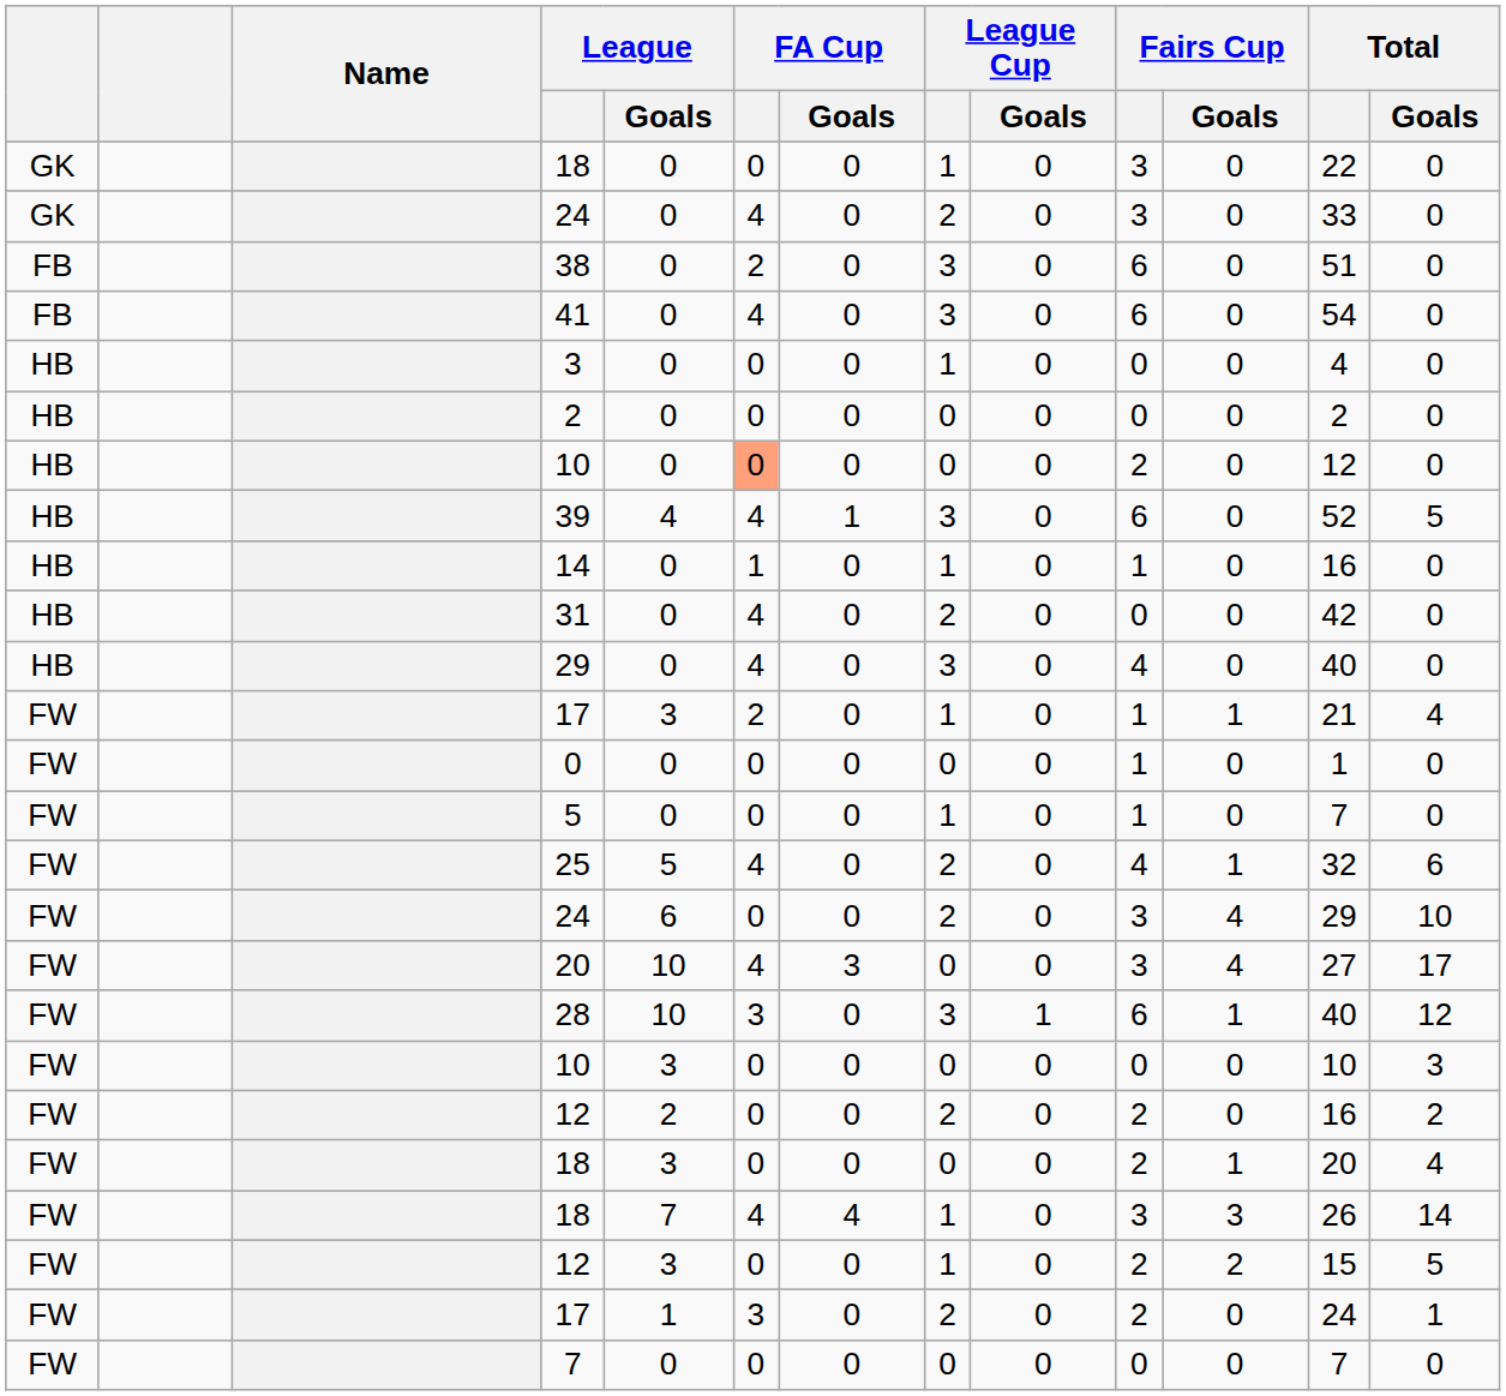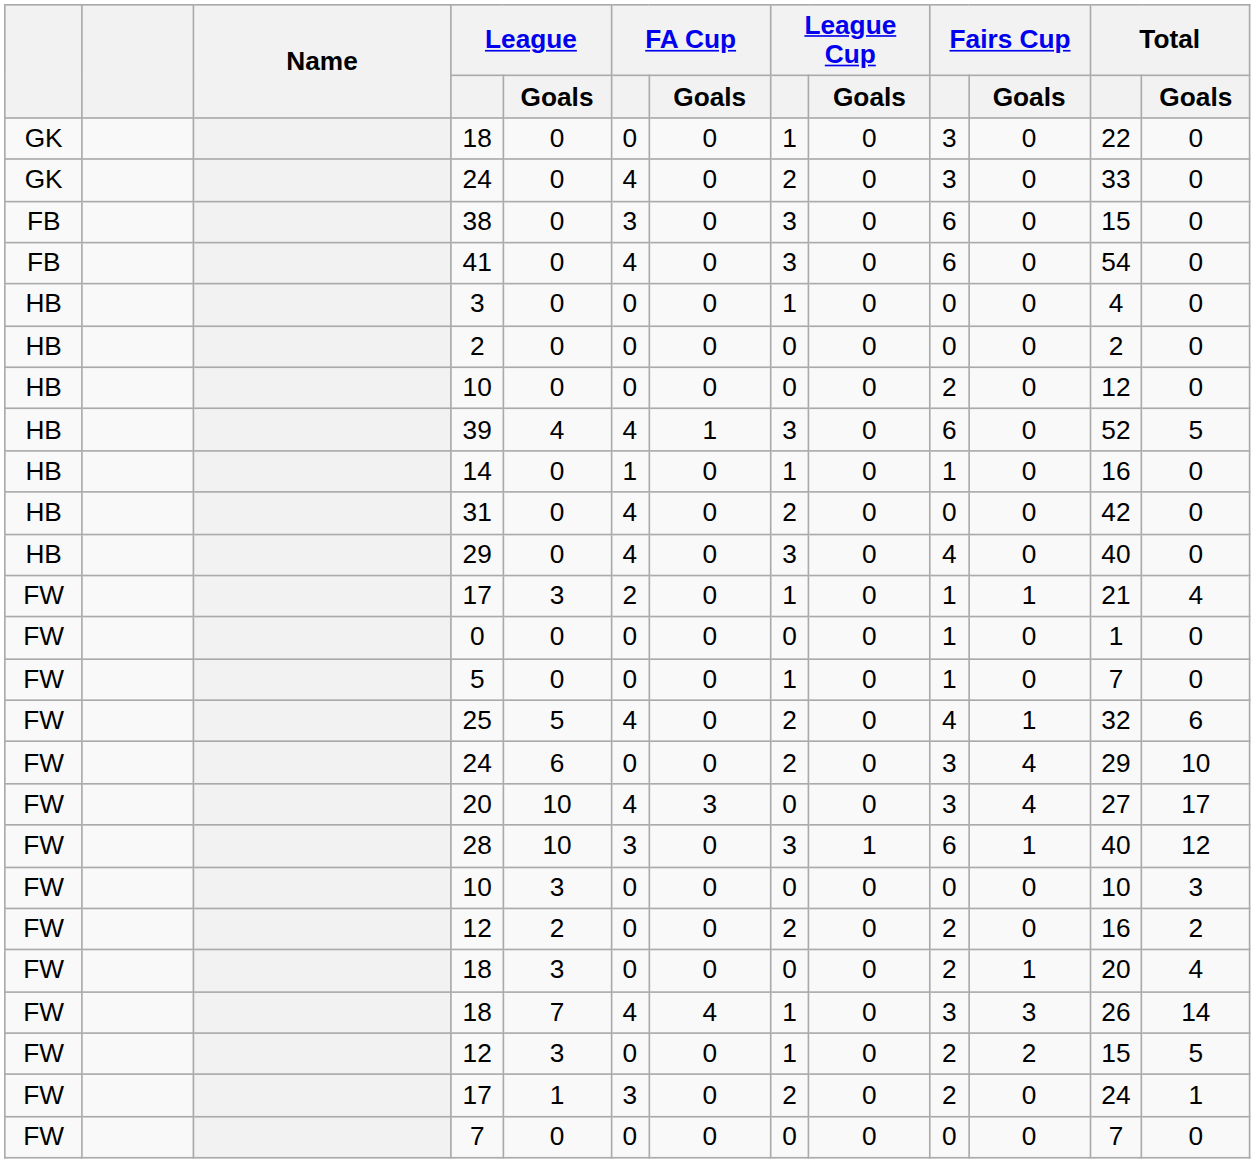38 | FA Cup: 2 -> 3
38 | Total: 51 -> 15
HB / 10 | FA Cup: lightsalmon background -> no background
